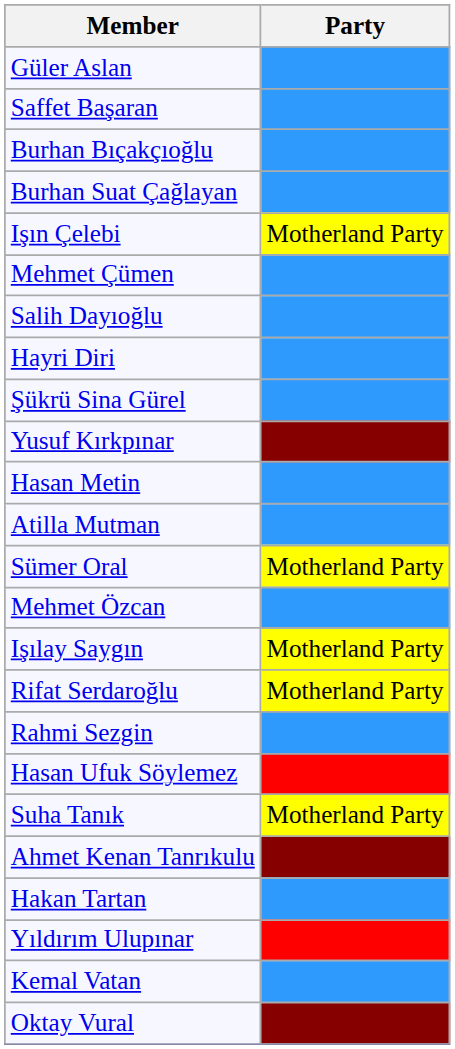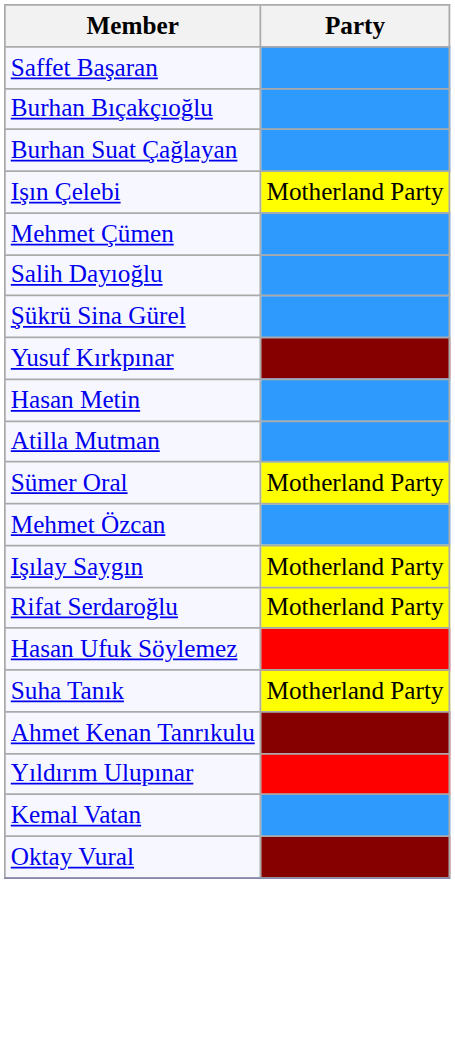- row: Güler Aslan
- row: Hayri Diri
- row: Rahmi Sezgin
- row: Hakan Tartan
